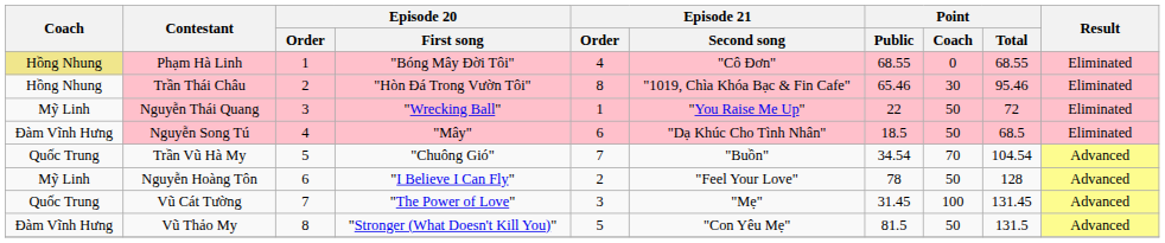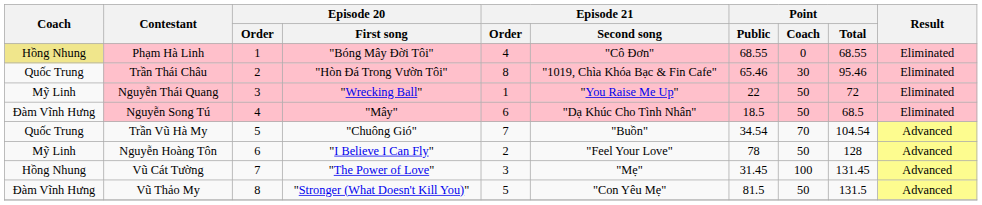Trần Thái Châu | Coach: Hồng Nhung -> Quốc Trung
Vũ Cát Tường | Coach: Quốc Trung -> Hồng Nhung
